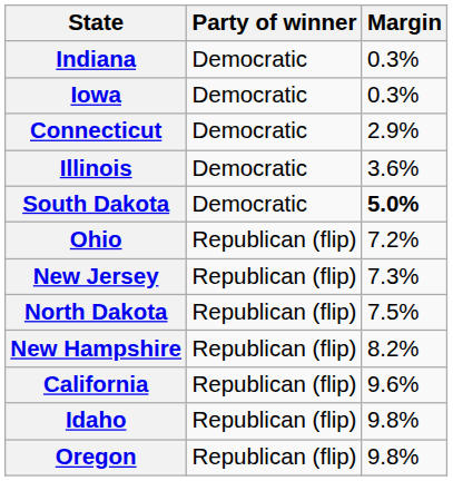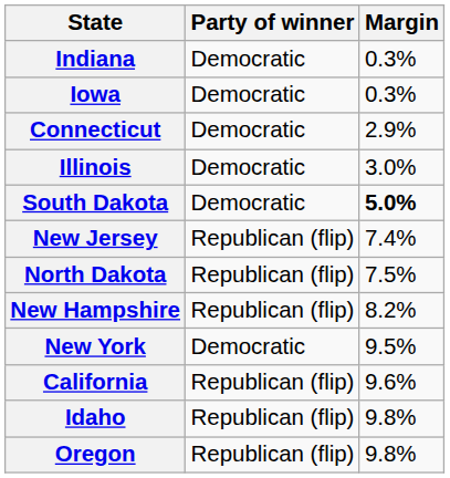Illinois | Margin: 3.6% -> 3.0%
- row: Ohio | Republican (flip) | 7.2%
New Jersey | Margin: 7.3% -> 7.4%
+ row: New York | Democratic | 9.5%
